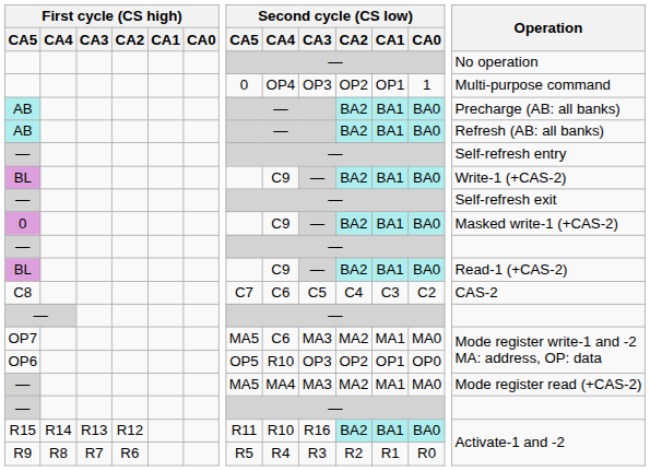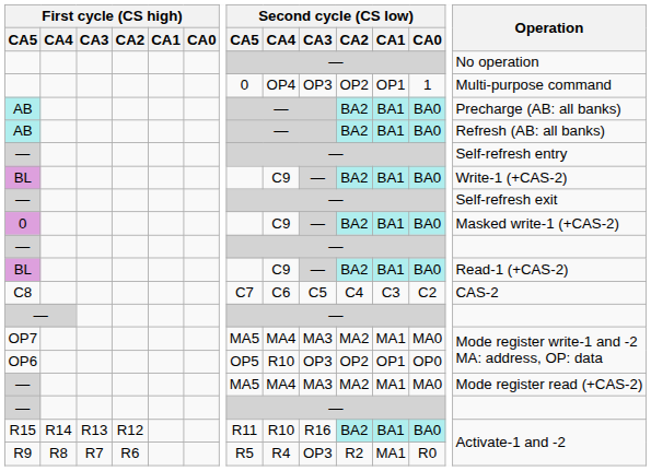OP7 | Second cycle (CS low) / CA4: C6 -> MA4
R9 | Second cycle (CS low) / CA3: R3 -> OP3
R9 | Second cycle (CS low) / CA1: R1 -> MA1
